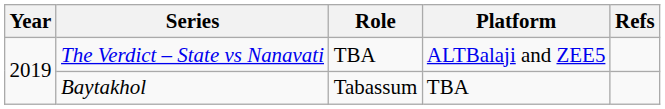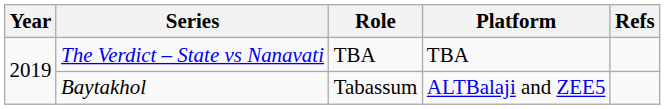The Verdict – State vs Nanavati | Platform: ALTBalaji and ZEE5 -> TBA
Baytakhol | Platform: TBA -> ALTBalaji and ZEE5
